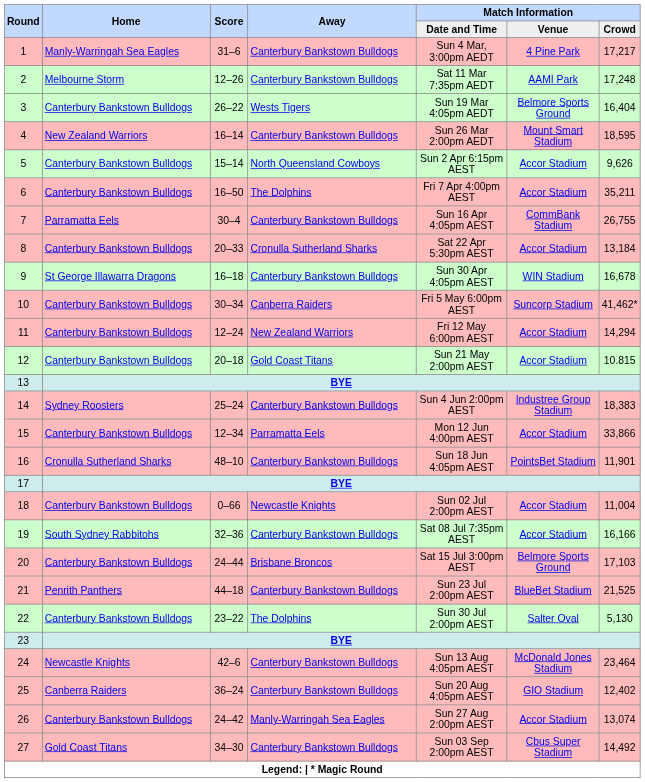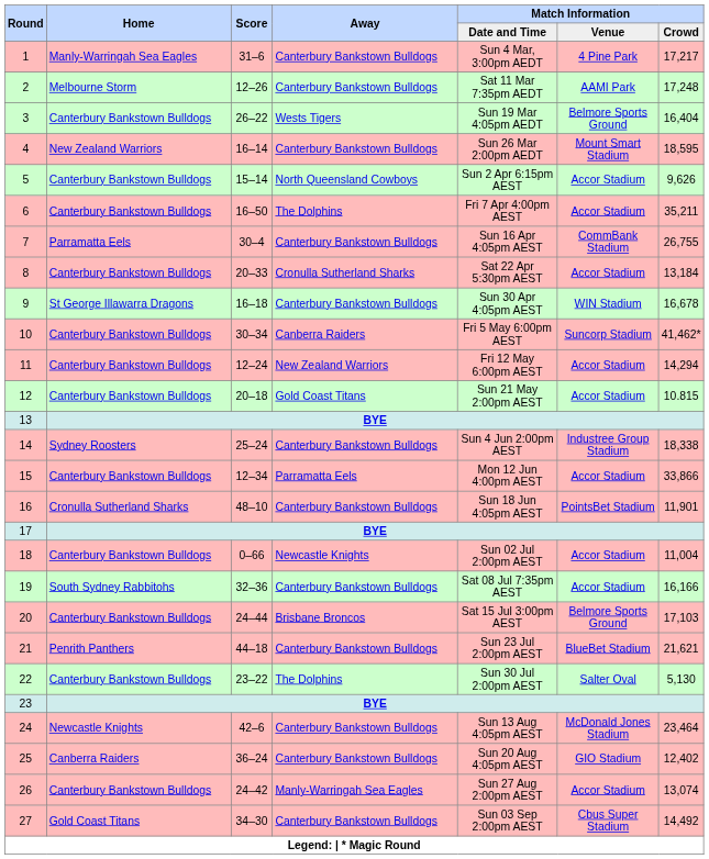14 | Match Information / Crowd: 18,383 -> 18,338
21 | Match Information / Crowd: 21,525 -> 21,621
